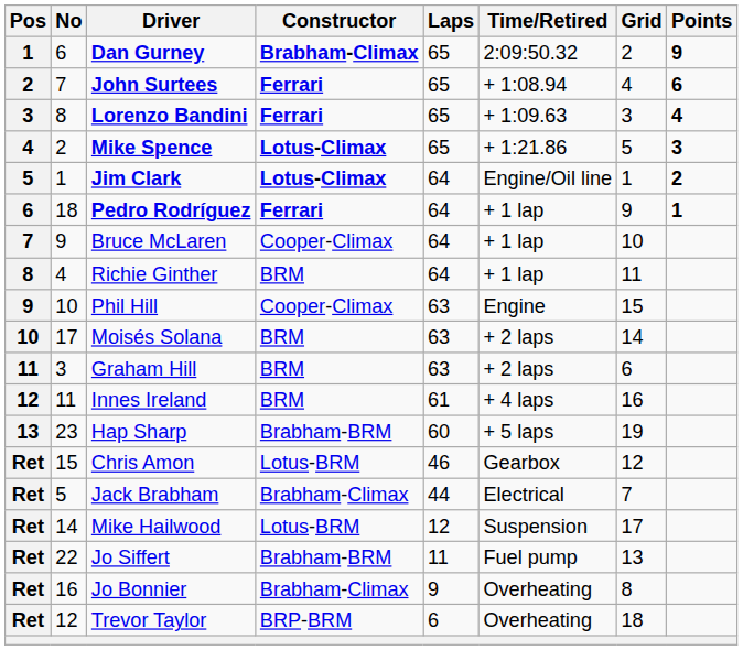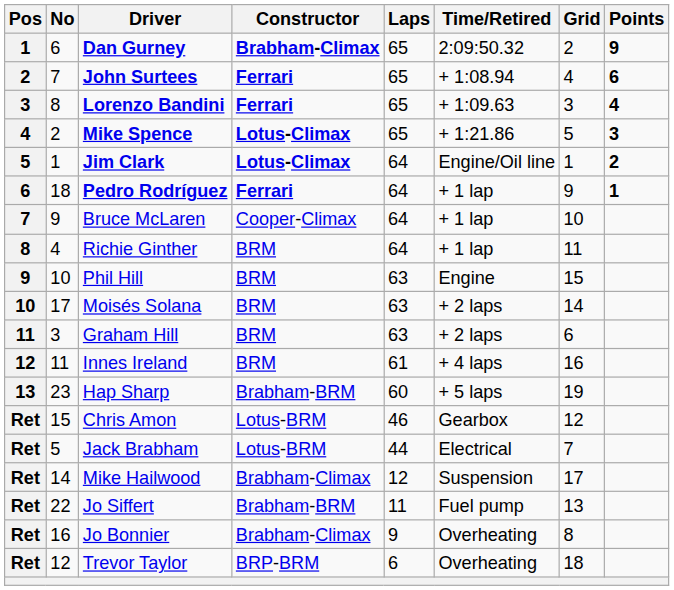Phil Hill | Constructor: Cooper-Climax -> BRM
Jack Brabham | Constructor: Brabham-Climax -> Lotus-BRM
Mike Hailwood | Constructor: Lotus-BRM -> Brabham-Climax
